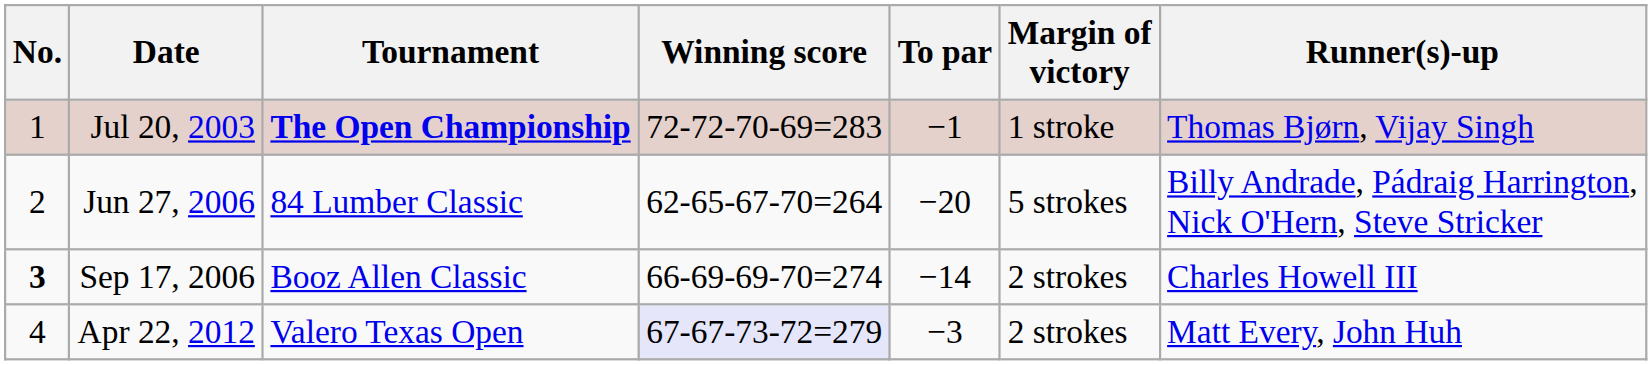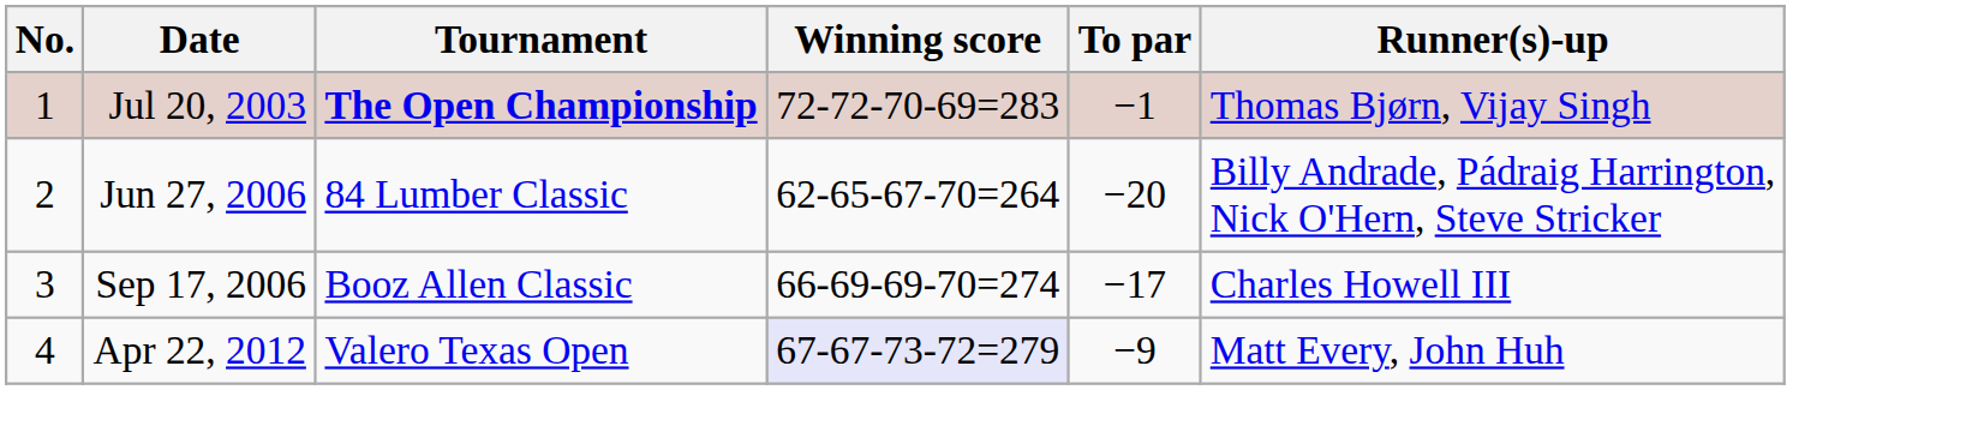- column: Margin of victory | 1 stroke | 5 strokes | 2 strokes | 2 strokes
Sep 17, 2006 | No.: bold -> normal
Sep 17, 2006 | To par: −14 -> −17
Apr 22, 2012 | To par: −3 -> −9
